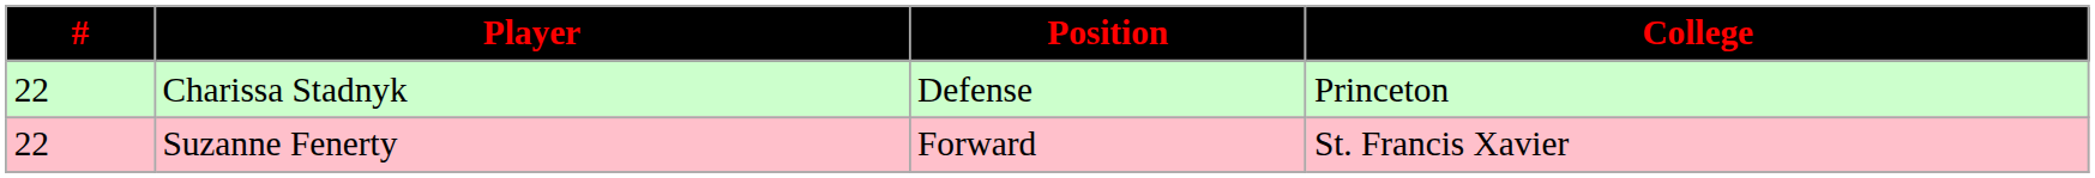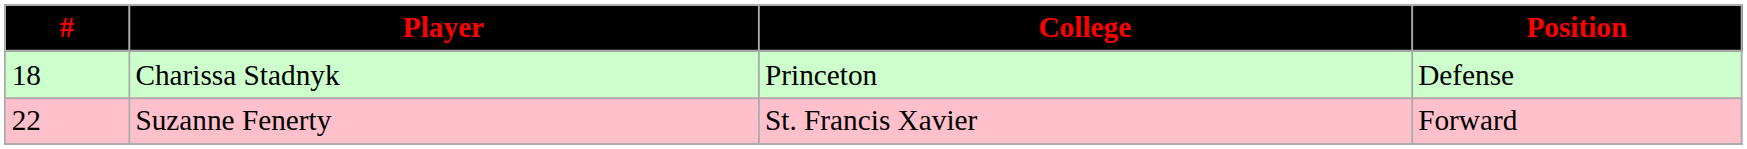columns swapped: Position <-> College
Charissa Stadnyk | #: 22 -> 18
